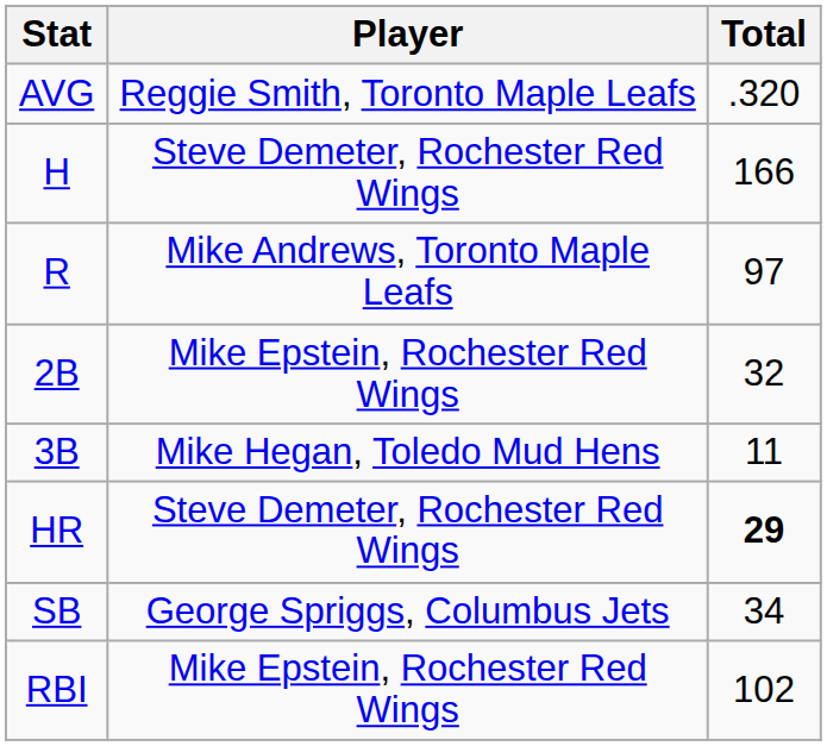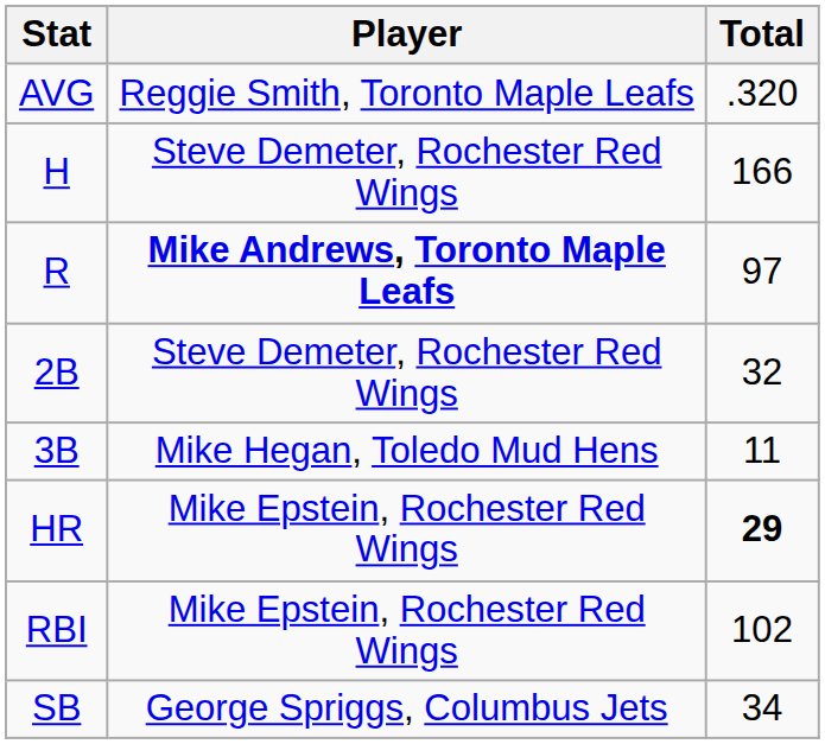R | Player: normal -> bold
2B | Player: Mike Epstein, Rochester Red Wings -> Steve Demeter, Rochester Red Wings
HR | Player: Steve Demeter, Rochester Red Wings -> Mike Epstein, Rochester Red Wings
rows swapped: RBI <-> SB
